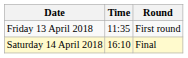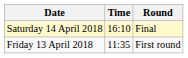rows swapped: Friday 13 April 2018 <-> Saturday 14 April 2018
